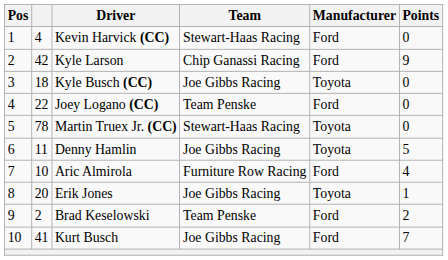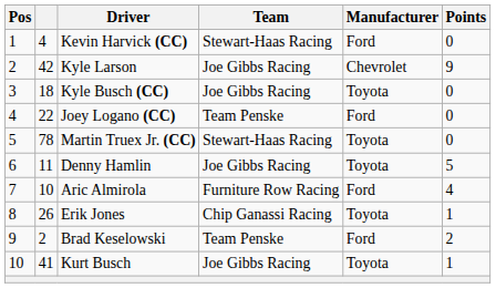Kyle Larson | Team: Chip Ganassi Racing -> Joe Gibbs Racing
Kyle Larson | Manufacturer: Ford -> Chevrolet
Erik Jones | column 2: 20 -> 26
Erik Jones | Team: Joe Gibbs Racing -> Chip Ganassi Racing
Kurt Busch | Manufacturer: Ford -> Toyota
Kurt Busch | Points: 7 -> 1
